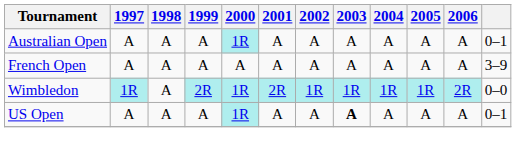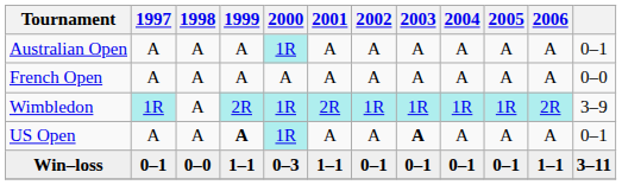French Open | column 12: 3–9 -> 0–0
Wimbledon | column 12: 0–0 -> 3–9
US Open | 1999: normal -> bold
+ row: Win–loss | 0–1 | 0–0 | 1–1 | 0–3 | 1–1 | 0–1 | 0–1 | 0–1 | 0–1 | 1–1 | 3–11
